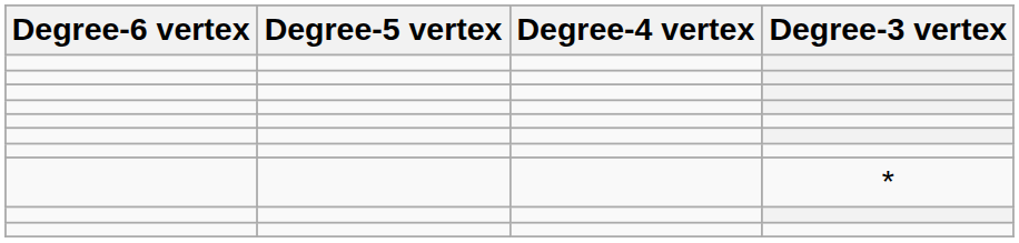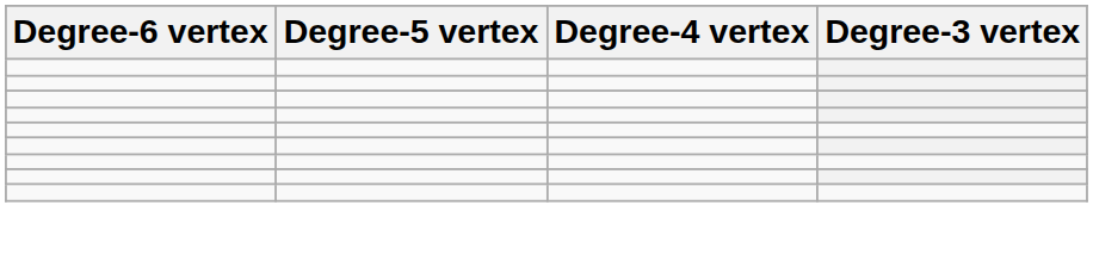- row: *
